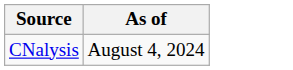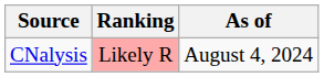+ column: Ranking | Likely R
